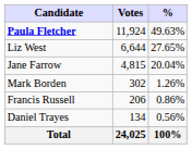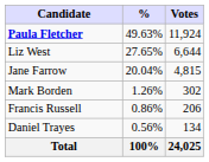columns swapped: Votes <-> %
